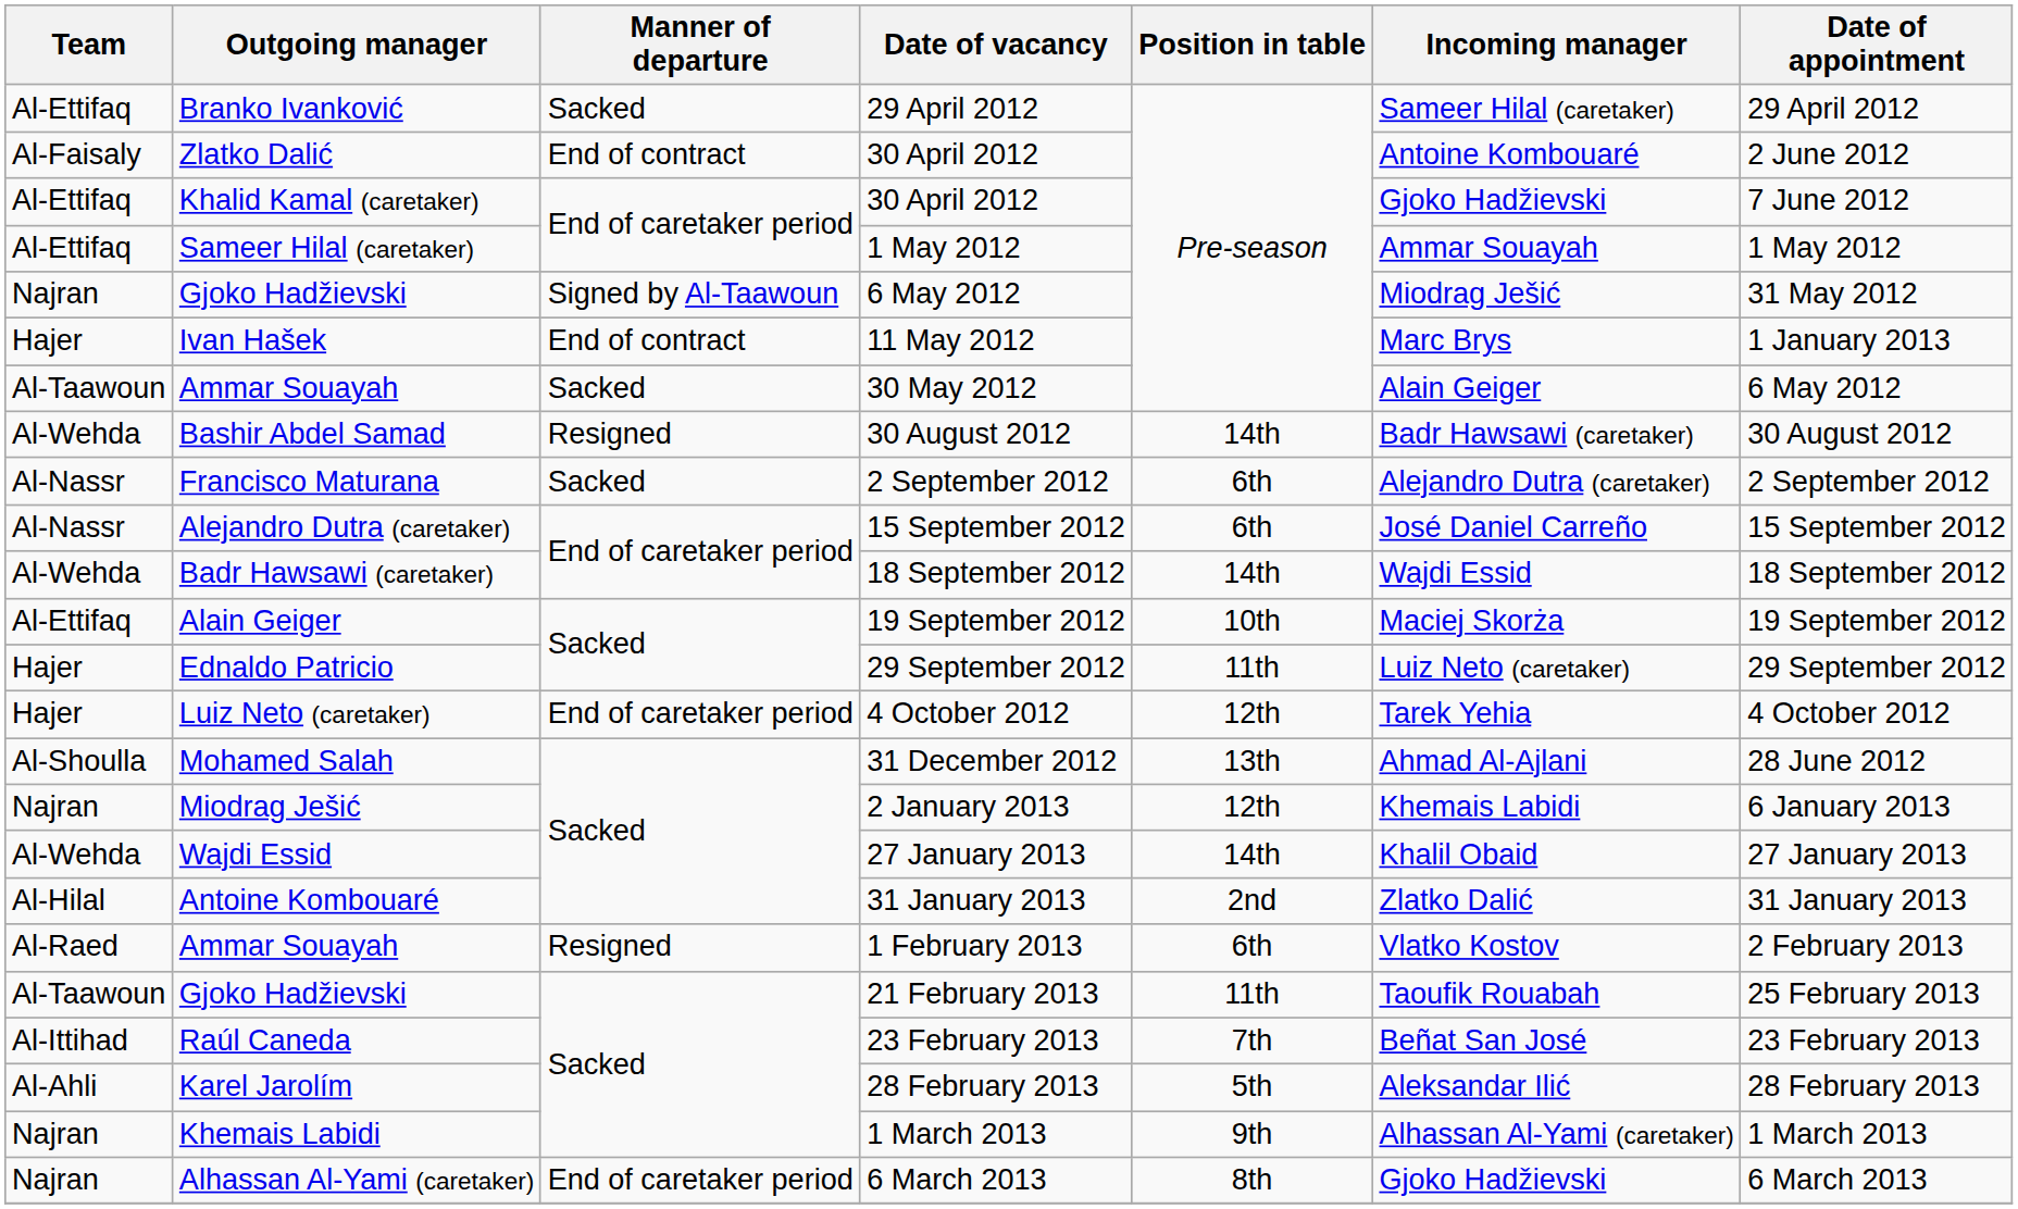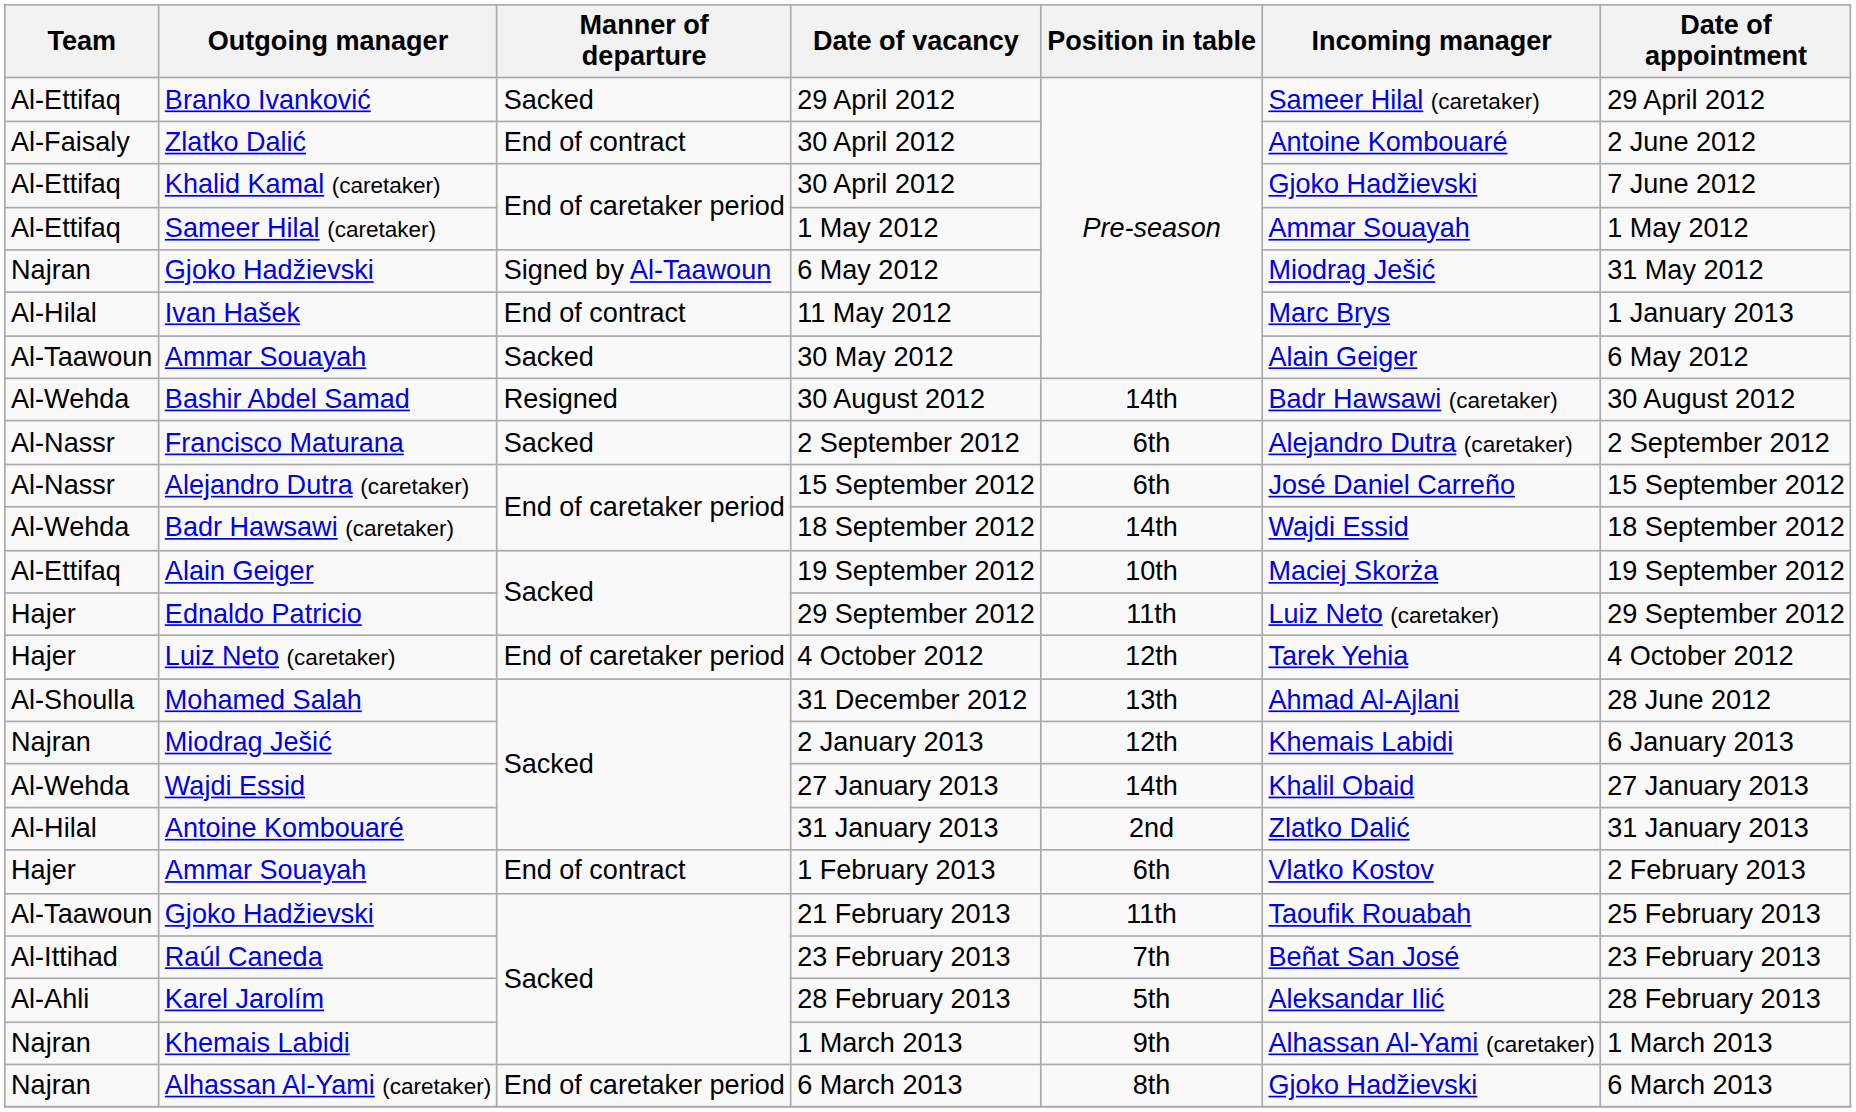11 May 2012 | Team: Hajer -> Al-Hilal
1 February 2013 | Team: Al-Raed -> Hajer
1 February 2013 | Manner of departure: Resigned -> End of contract
